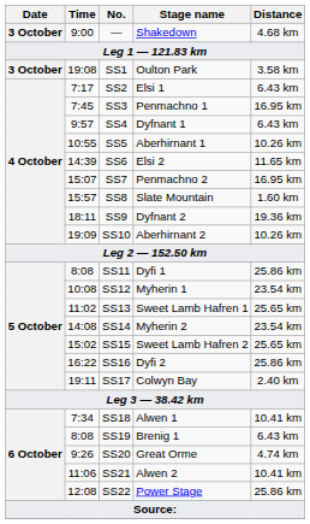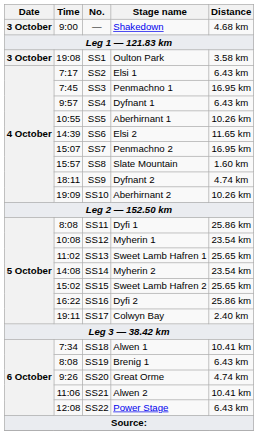SS9 | Distance: 19.36 km -> 4.74 km
SS22 | Distance: 25.86 km -> 6.43 km
